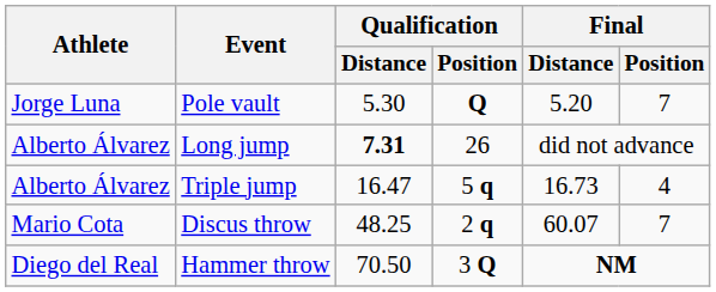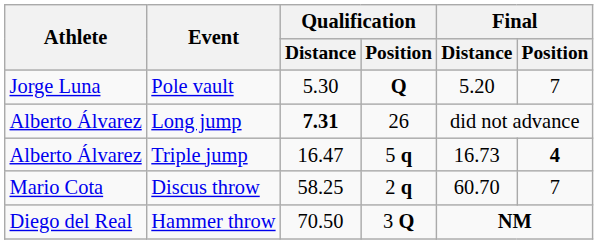Triple jump | Final / Position: normal -> bold
Discus throw | Qualification / Distance: 48.25 -> 58.25
Discus throw | Final / Distance: 60.07 -> 60.70
